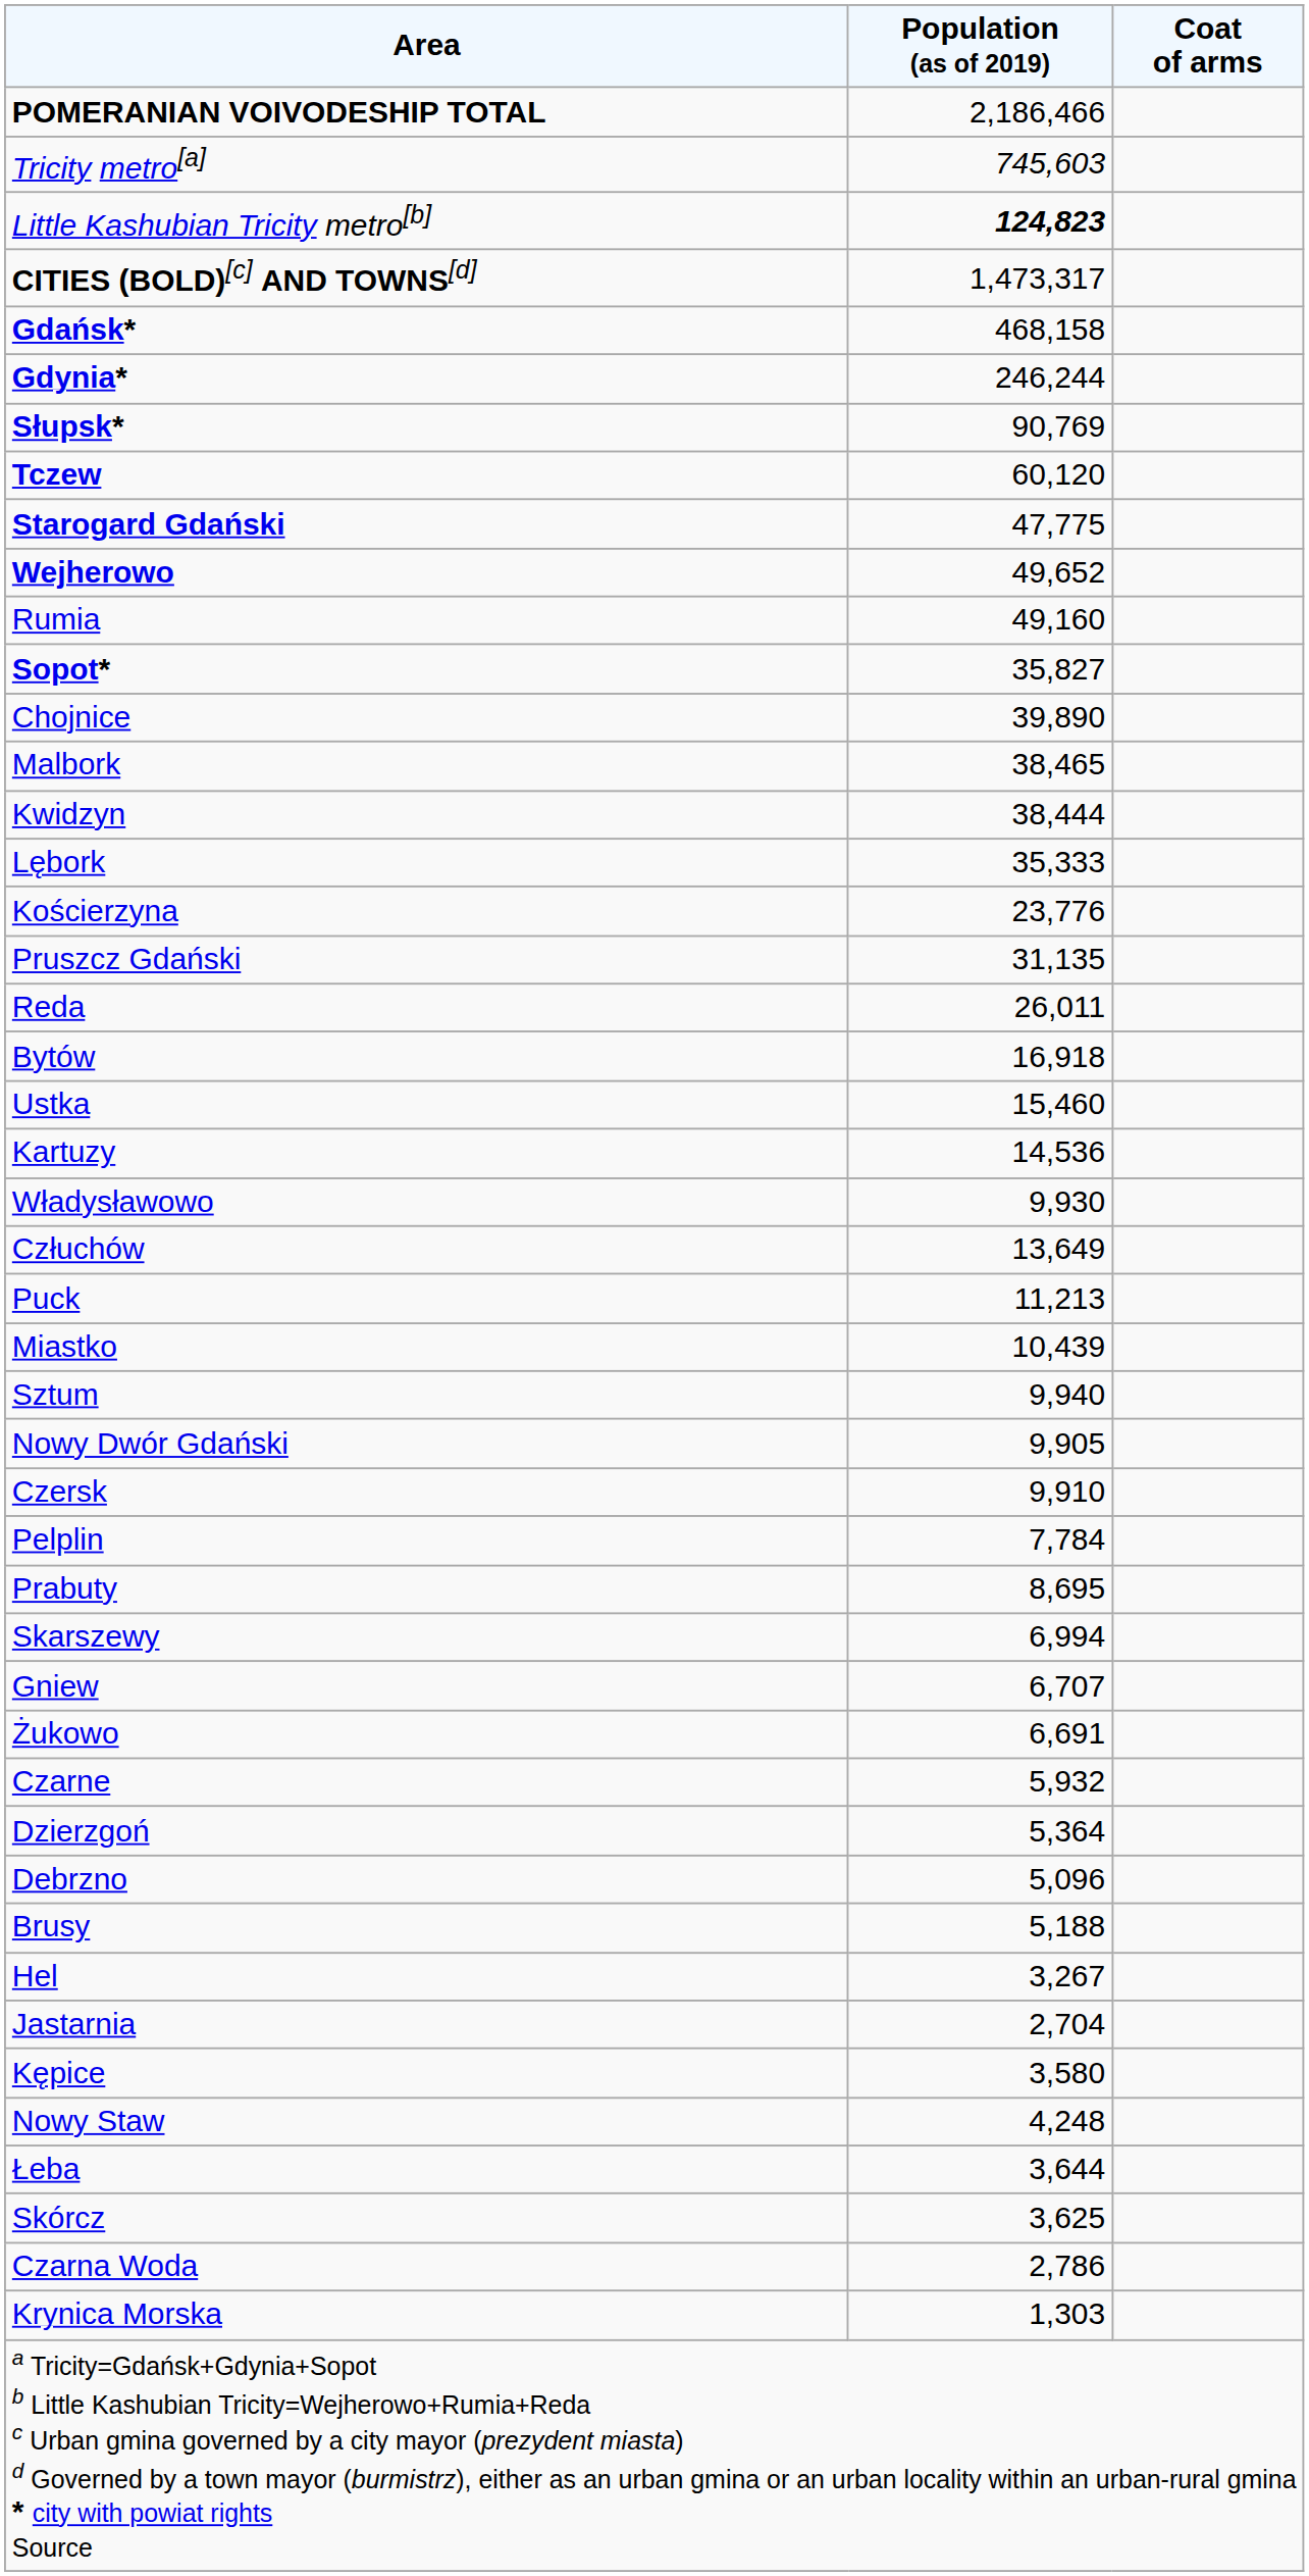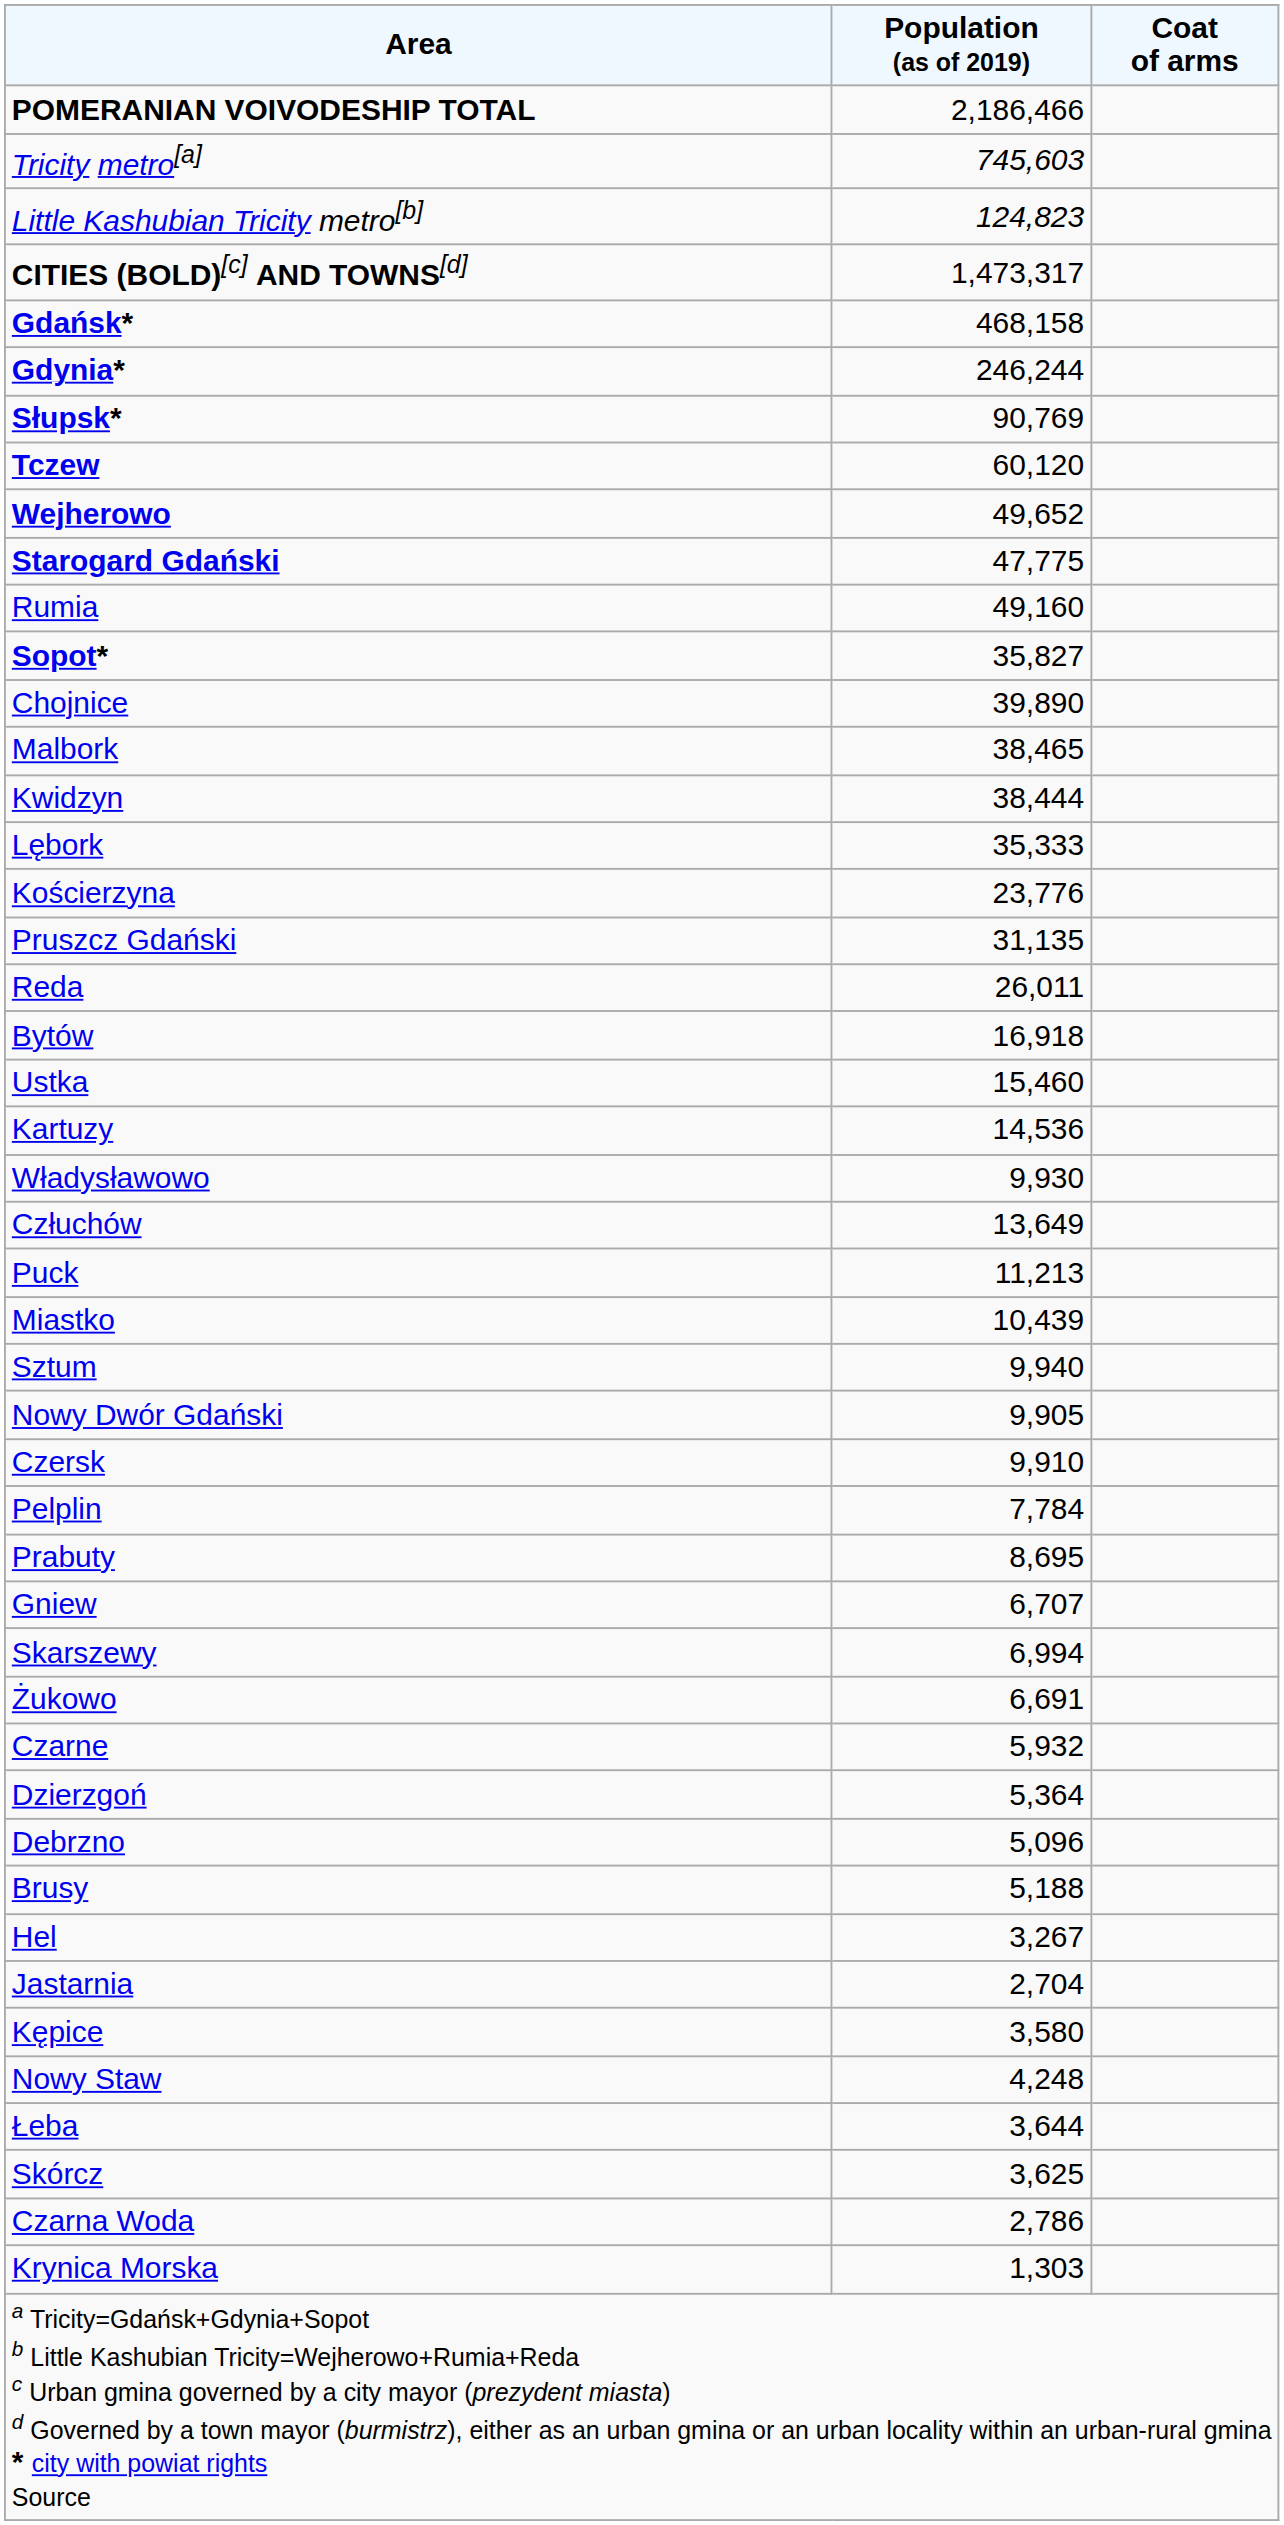Little Kashubian Tricity metro[b] | Population (as of 2019): bold -> normal
rows swapped: Starogard Gdański <-> Wejherowo
rows swapped: Gniew <-> Skarszewy
